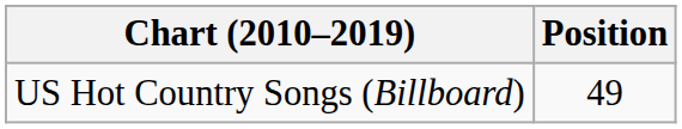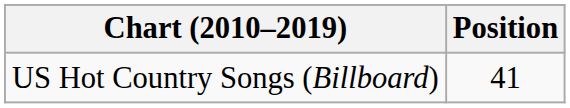US Hot Country Songs (Billboard) | Position: 49 -> 41
